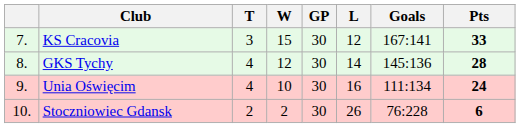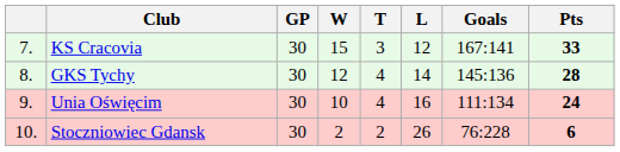columns swapped: GP <-> T
